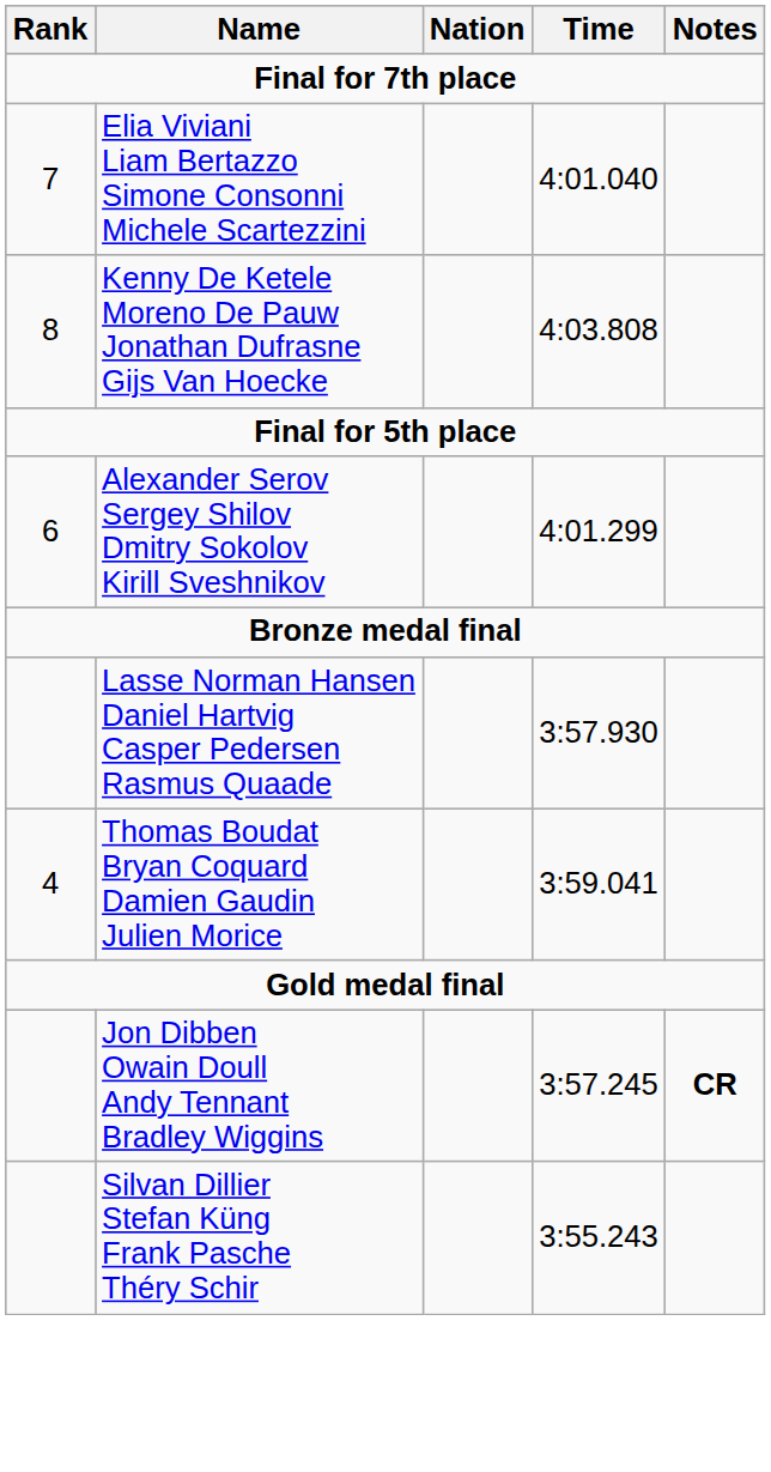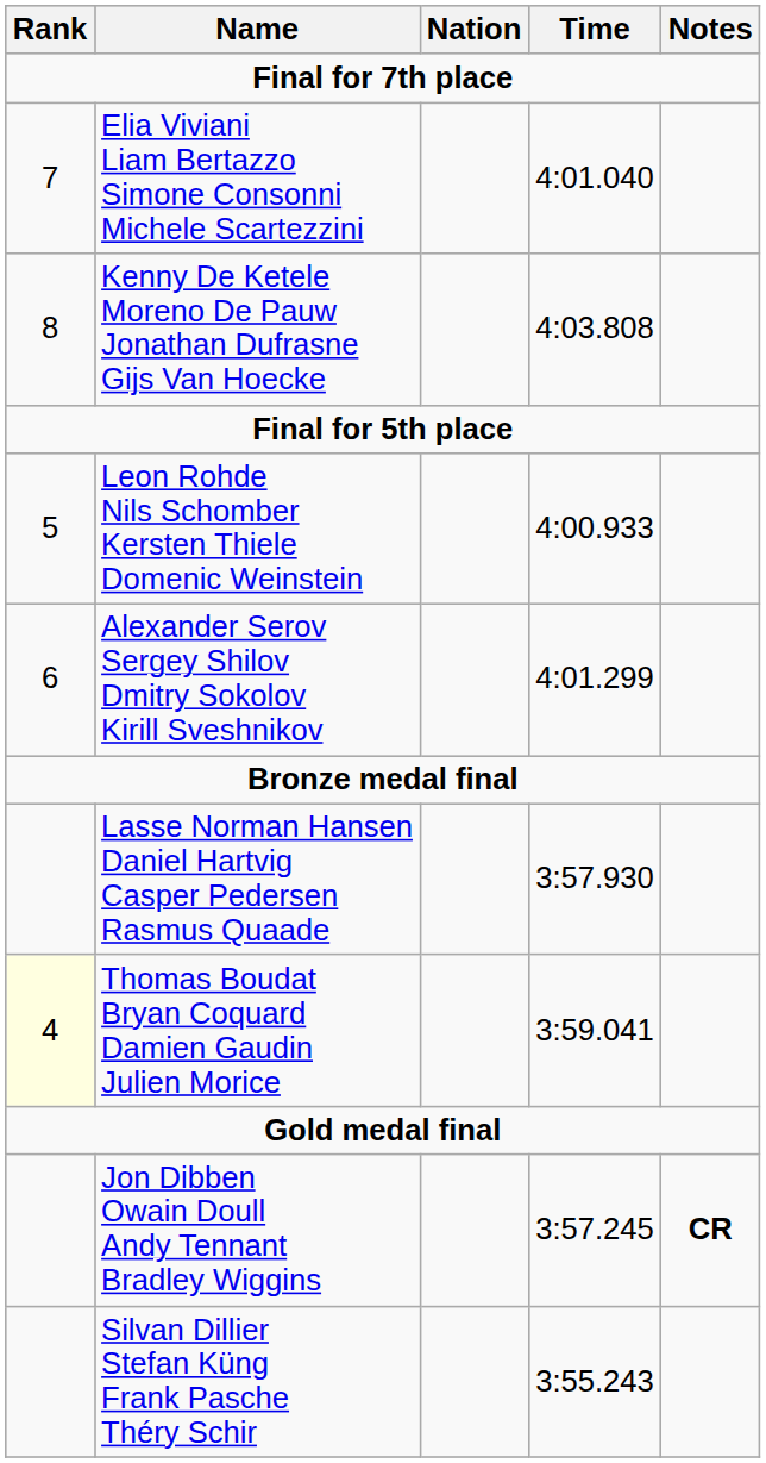+ row: 5 | Leon Rohde Nils Schomber Kersten Thiele Domenic Weinstein | 4:00.933
Thomas Boudat Bryan Coquard Damien Gaudin Julien Morice | Rank: no background -> lightyellow background
